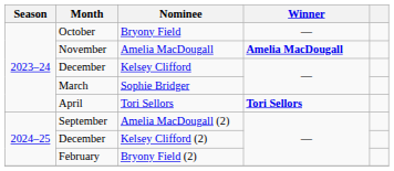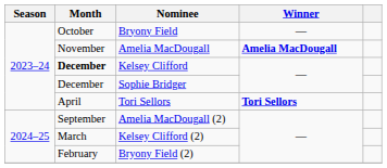Kelsey Clifford | Month: normal -> bold
Sophie Bridger | Month: March -> December
Kelsey Clifford (2) | Month: December -> March
